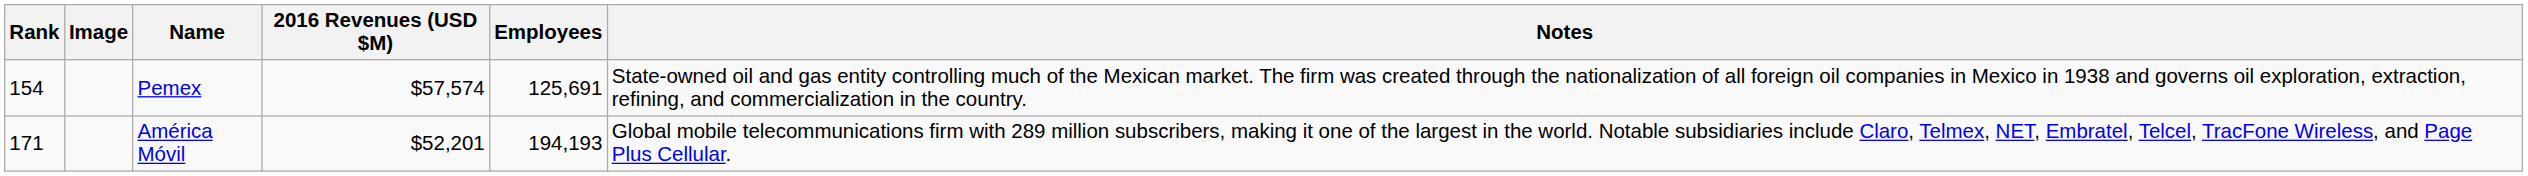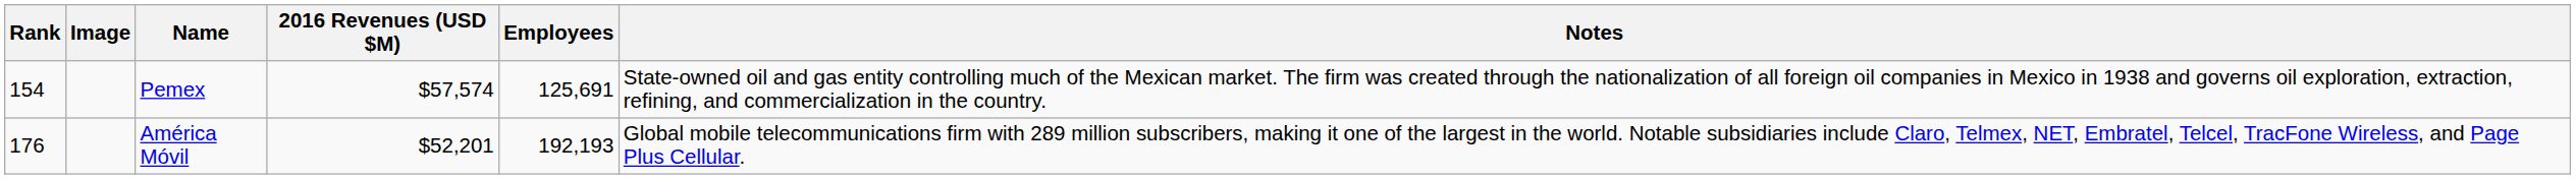América Móvil | Rank: 171 -> 176
América Móvil | Employees: 194,193 -> 192,193
